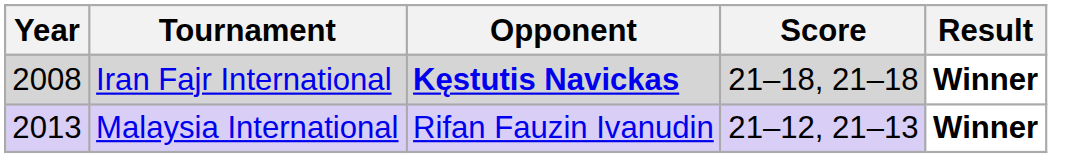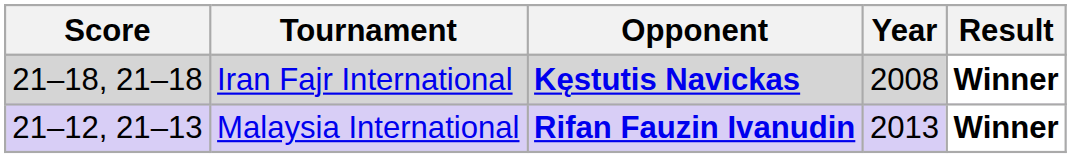columns swapped: Year <-> Score
Malaysia International | Opponent: normal -> bold
